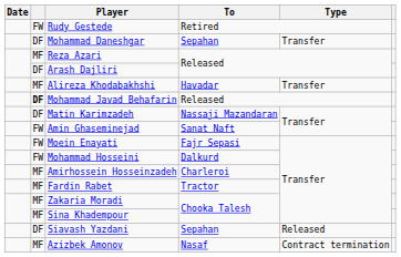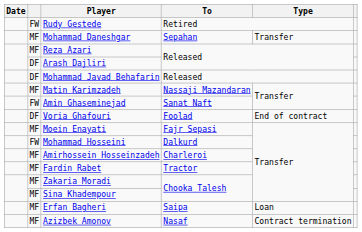Mohammad Daneshgar | column 2: DF -> MF
- row: MF | Alireza Khodabakhshi | Havadar | Transfer
Mohammad Javad Behafarin | column 2: bold -> normal
Matin Karimzadeh | column 2: DF -> MF
+ row: DF | Voria Ghafouri | Foolad | End of contract
Moein Enayati | column 2: FW -> MF
+ row: MF | Erfan Bagheri | Saipa | Loan
- row: DF | Siavash Yazdani | Sepahan | Released
